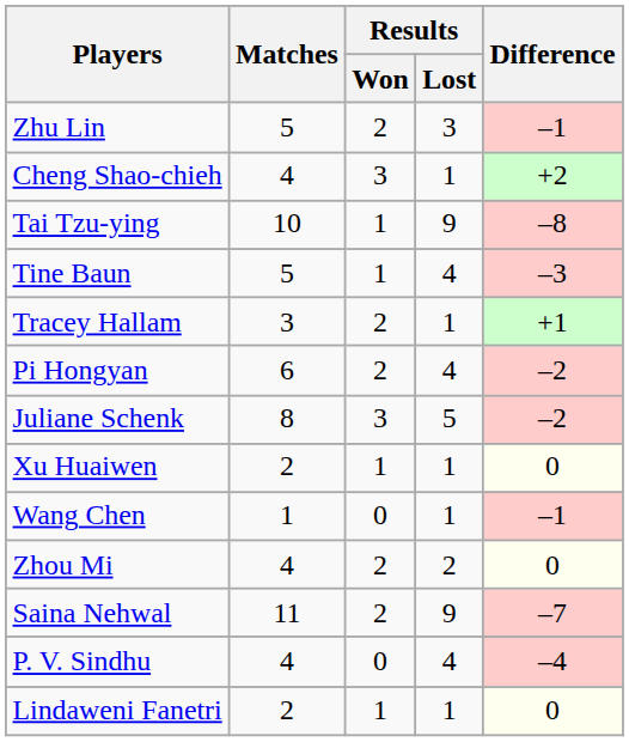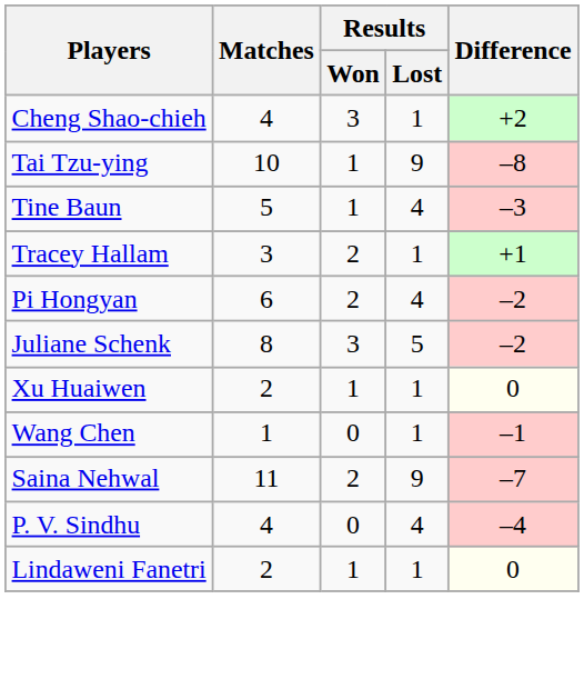- row: Zhu Lin | 5 | 2 | 3 | –1
- row: Zhou Mi | 4 | 2 | 2 | 0
